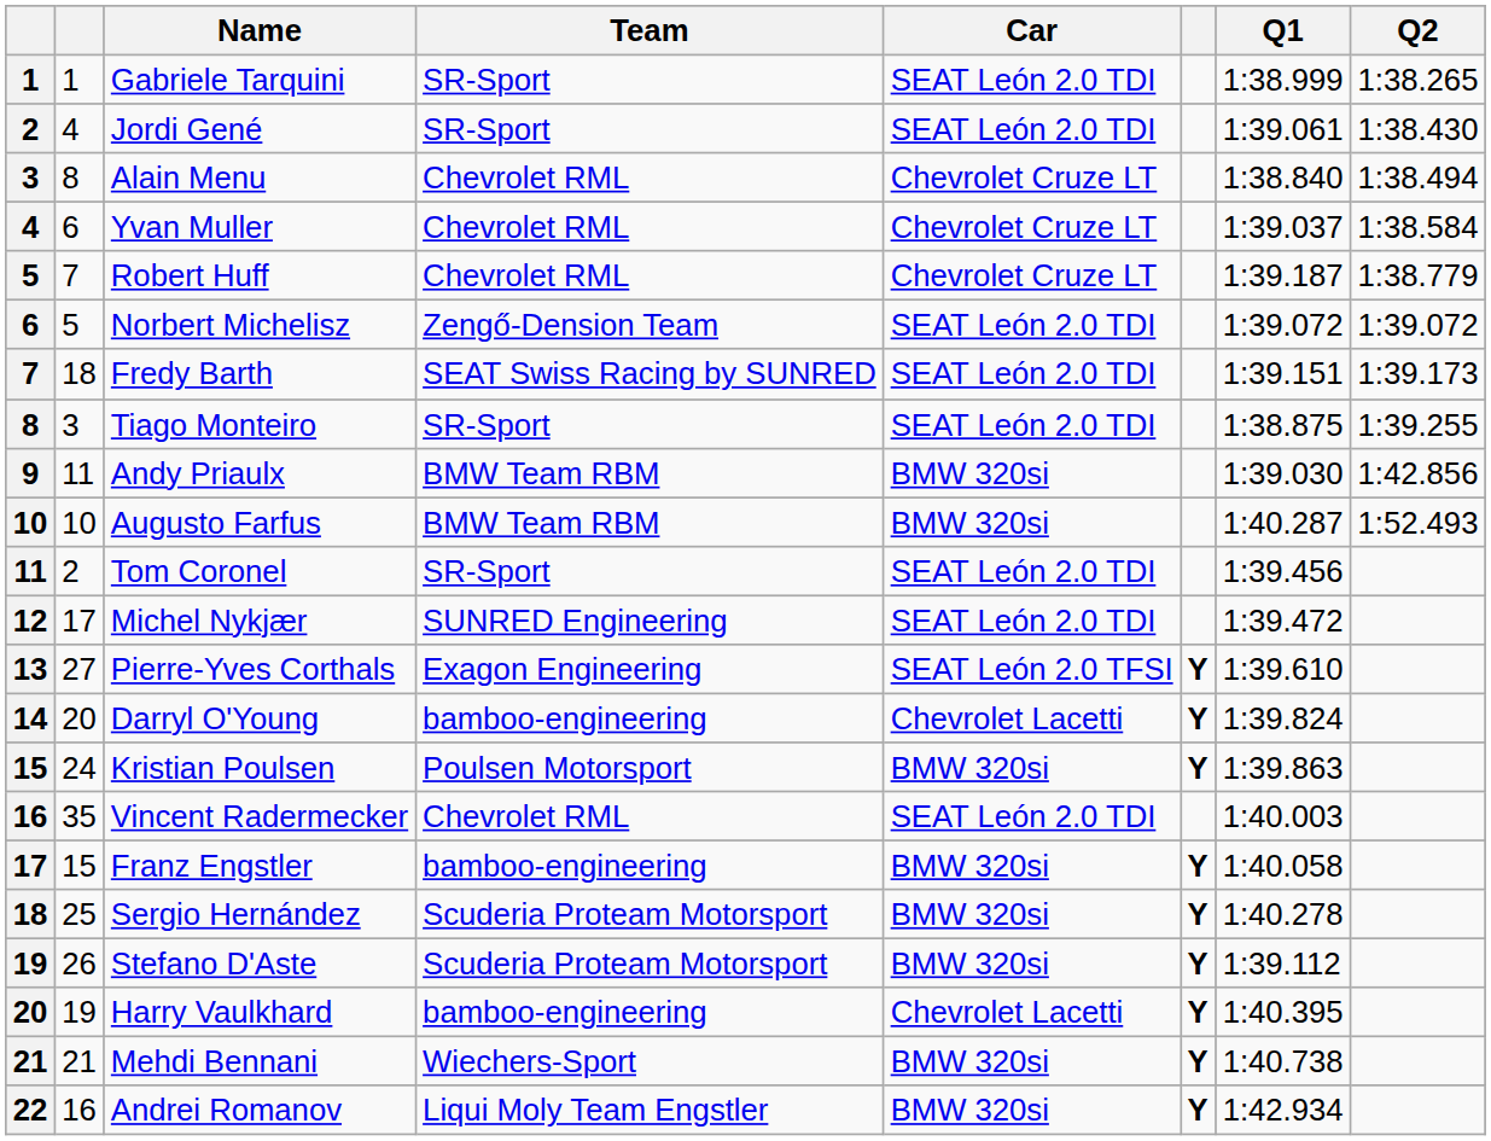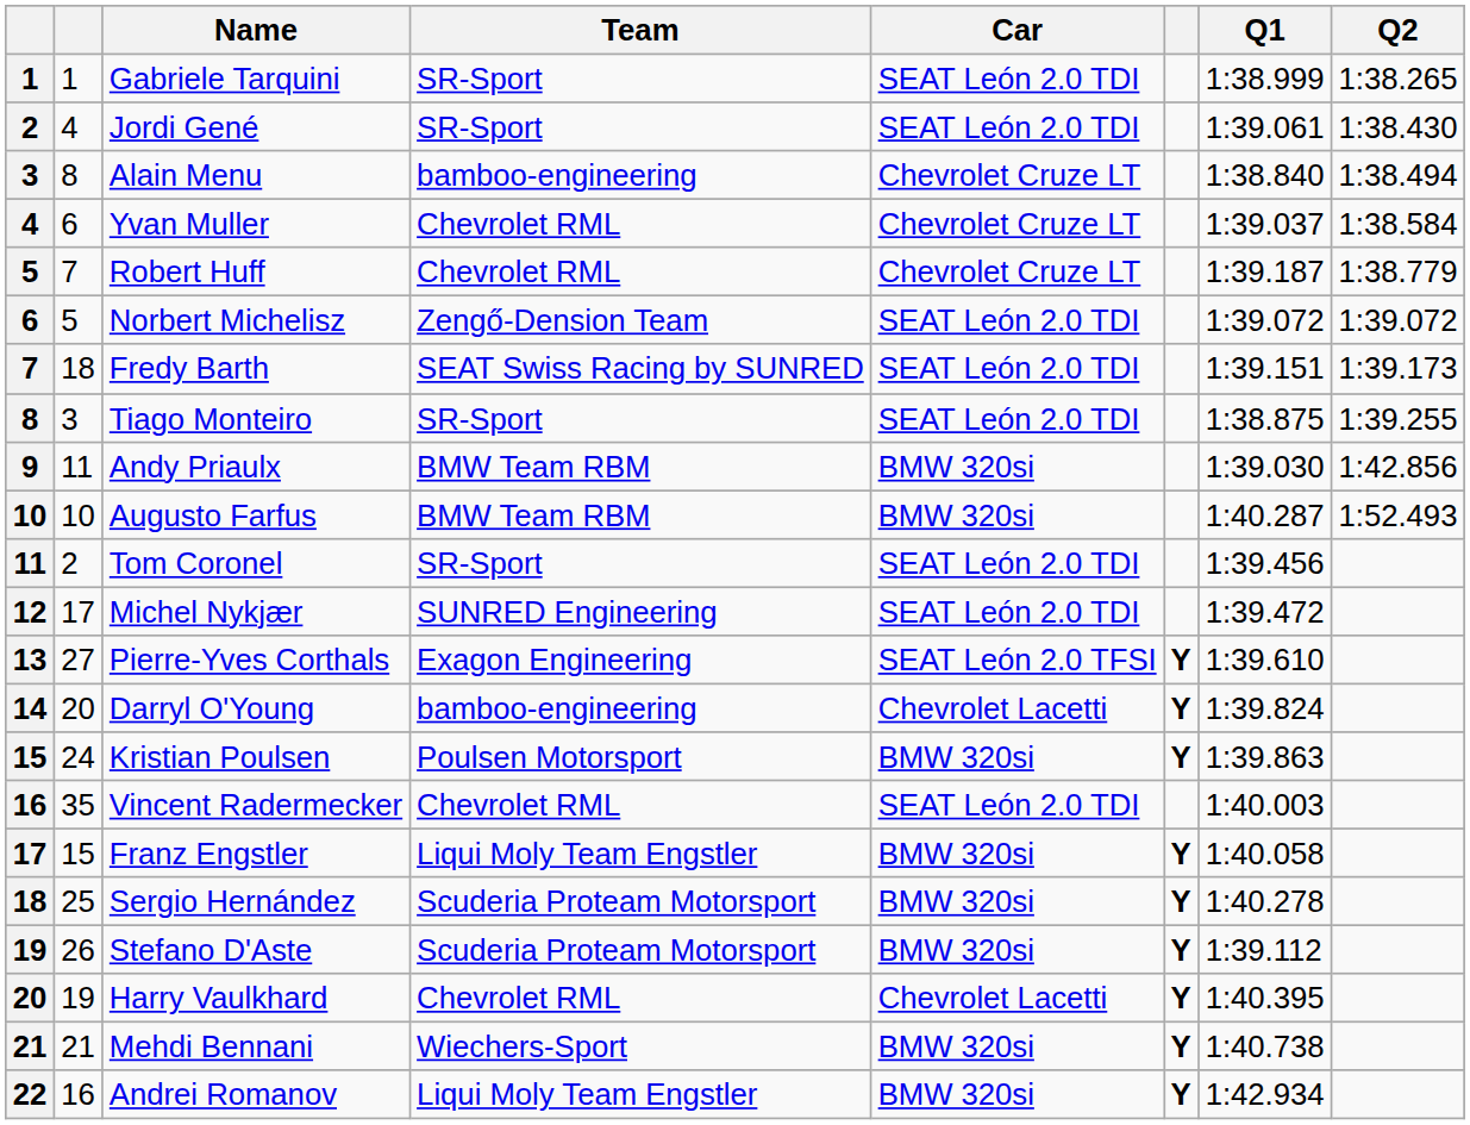Alain Menu | Team: Chevrolet RML -> bamboo-engineering
Franz Engstler | Team: bamboo-engineering -> Liqui Moly Team Engstler
Harry Vaulkhard | Team: bamboo-engineering -> Chevrolet RML
